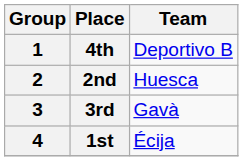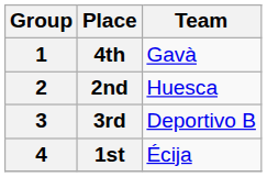4th | Team: Deportivo B -> Gavà
3rd | Team: Gavà -> Deportivo B
